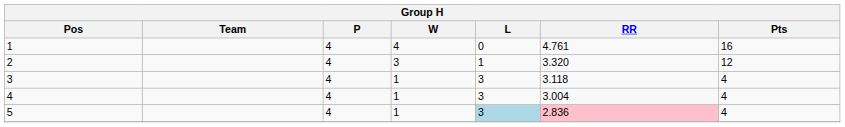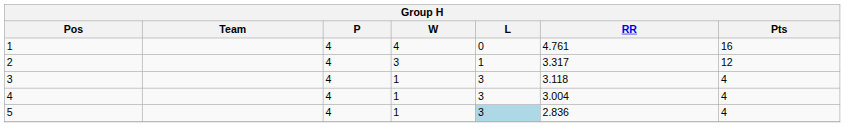2 | RR: 3.320 -> 3.317
5 | RR: pink background -> no background
